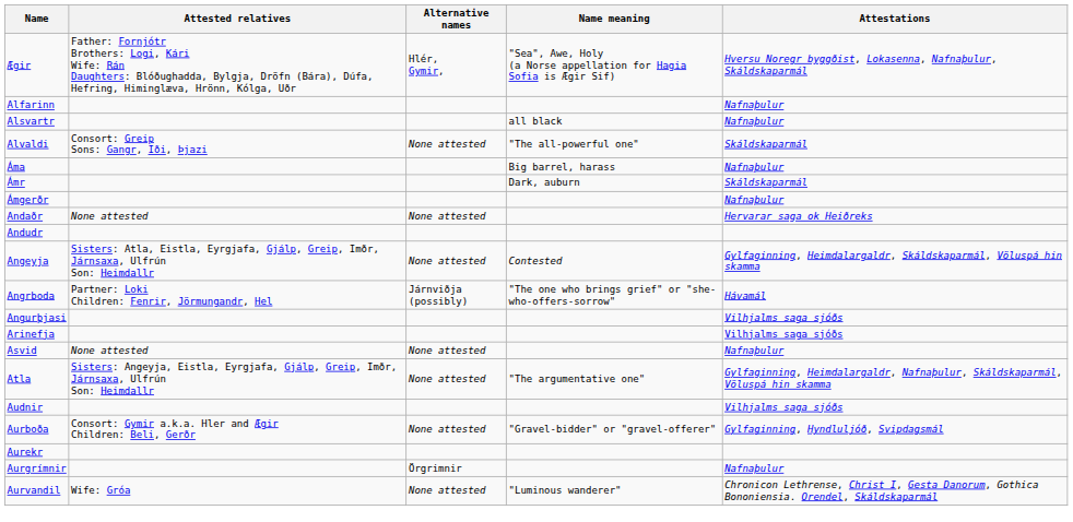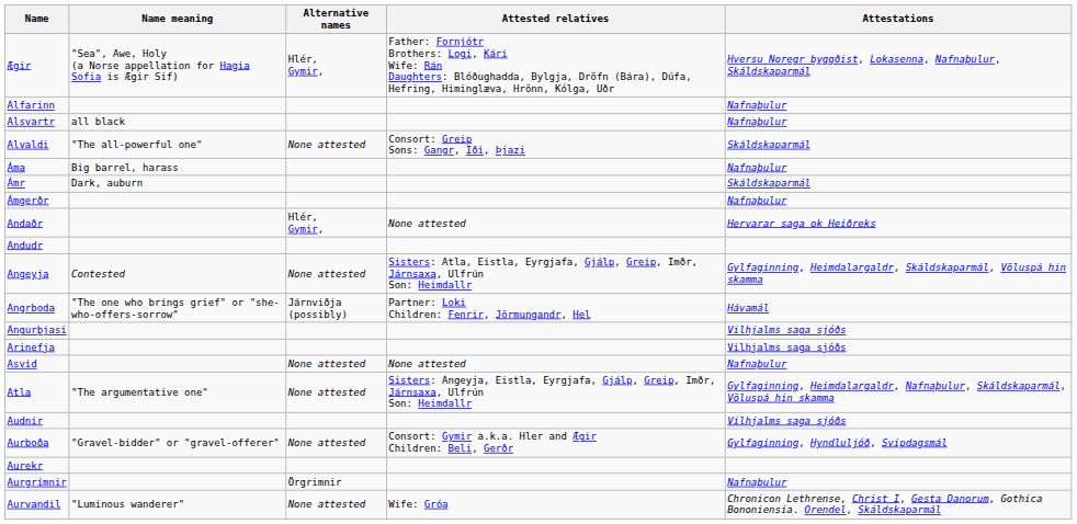columns swapped: Name meaning <-> Attested relatives
Andaðr | Alternative names: None attested -> Hlér, Gymir,
